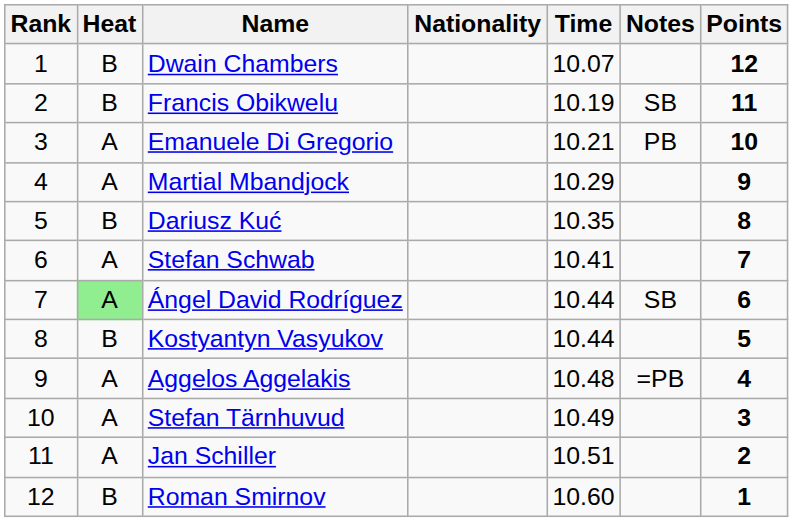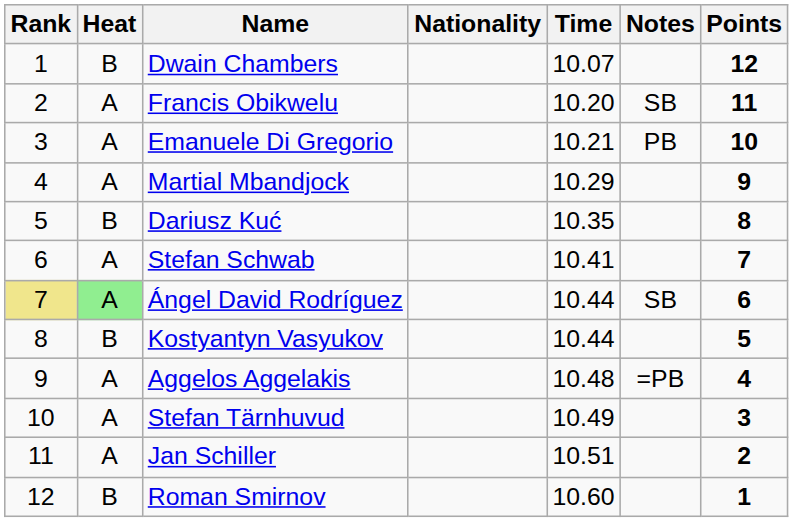Francis Obikwelu | Heat: B -> A
Francis Obikwelu | Time: 10.19 -> 10.20
Ángel David Rodríguez | Rank: no background -> khaki background
